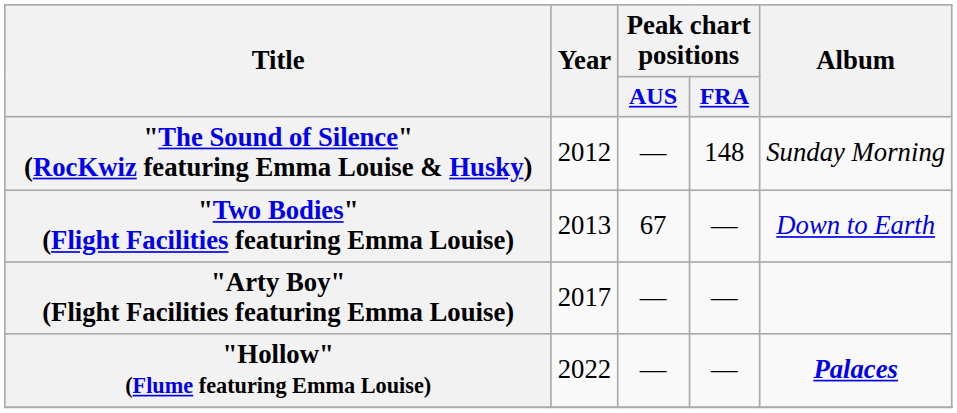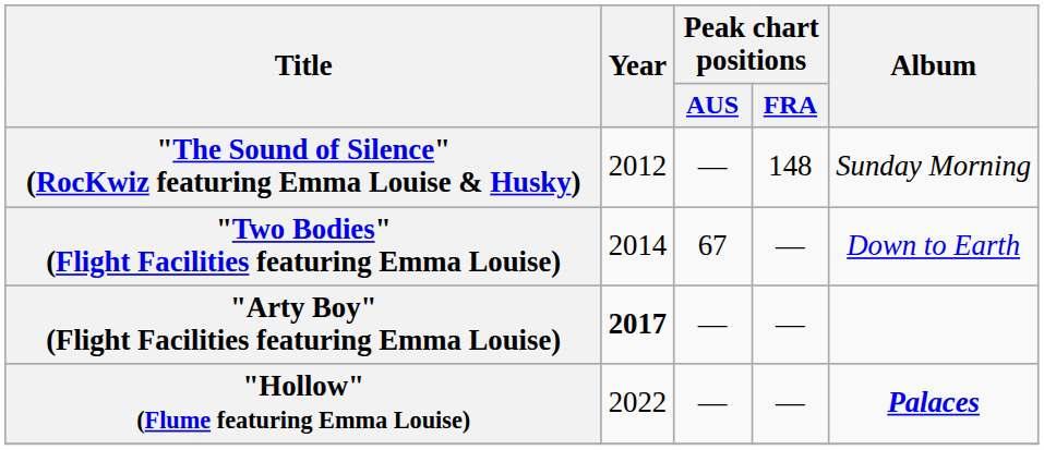"Two Bodies" (Flight Facilities featuring Emma Louise) | Year: 2013 -> 2014
"Arty Boy" (Flight Facilities featuring Emma Louise) | Year: normal -> bold
